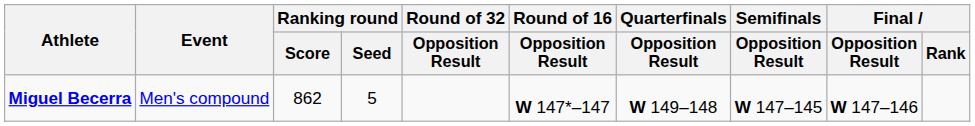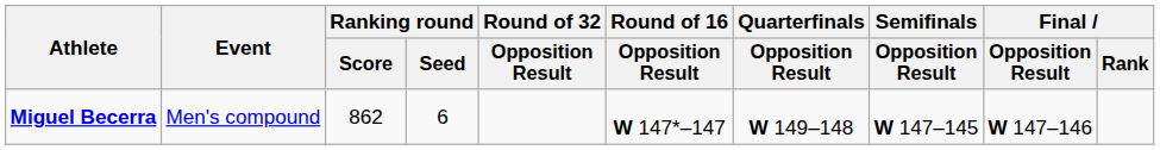Miguel Becerra | Ranking round / Seed: 5 -> 6
